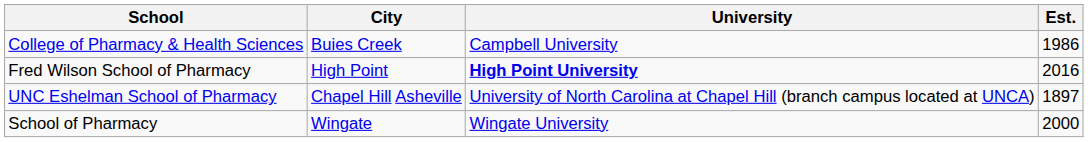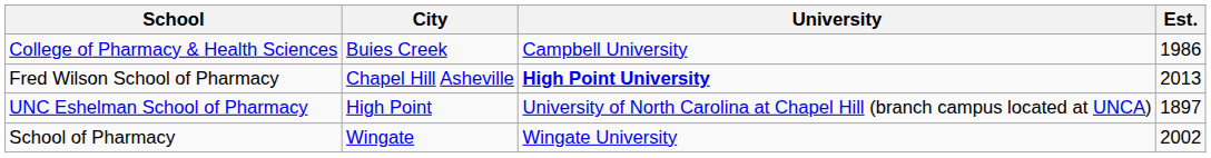Fred Wilson School of Pharmacy | City: High Point -> Chapel Hill Asheville
Fred Wilson School of Pharmacy | Est.: 2016 -> 2013
UNC Eshelman School of Pharmacy | City: Chapel Hill Asheville -> High Point
School of Pharmacy | Est.: 2000 -> 2002
